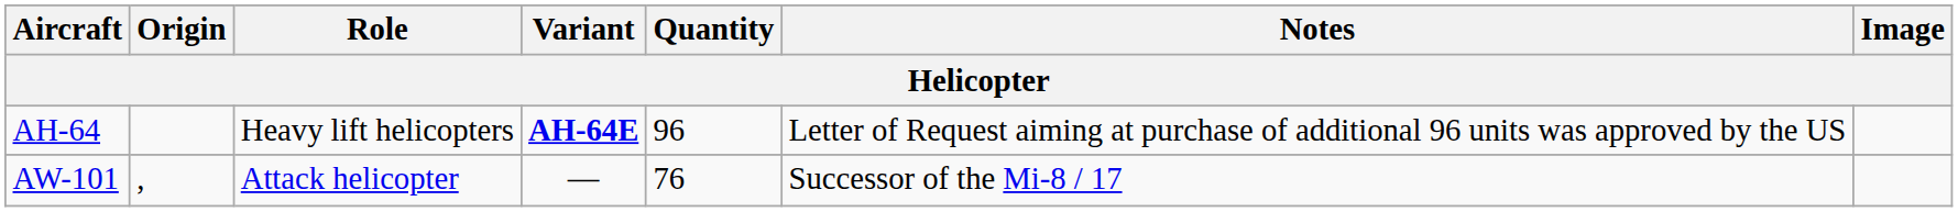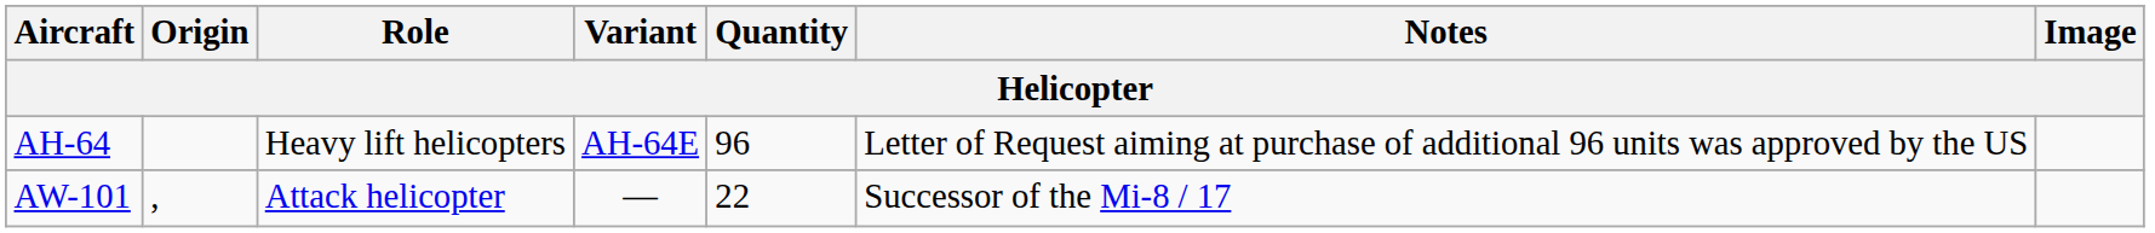AH-64 | Variant: bold -> normal
AW-101 | Quantity: 76 -> 22
